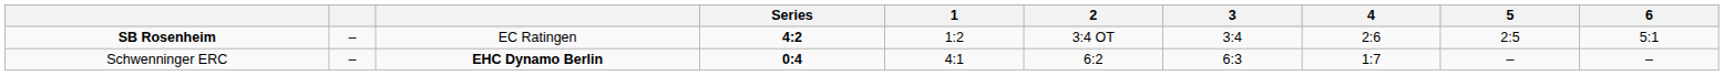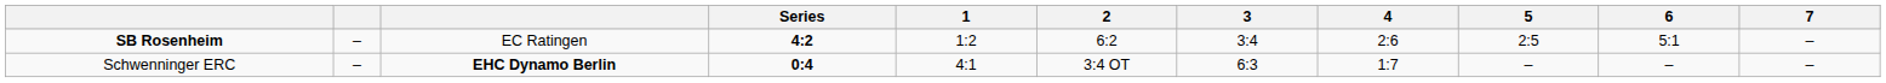+ column: 7 | – | –
SB Rosenheim | 2: 3:4 OT -> 6:2
Schwenninger ERC | 2: 6:2 -> 3:4 OT
